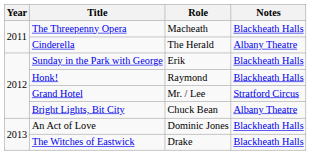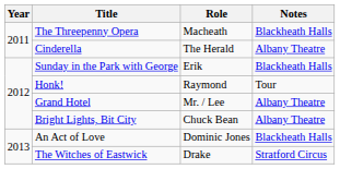Honk! | Notes: Blackheath Halls -> Tour
Grand Hotel | Notes: Stratford Circus -> Albany Theatre
The Witches of Eastwick | Notes: Blackheath Halls -> Stratford Circus
